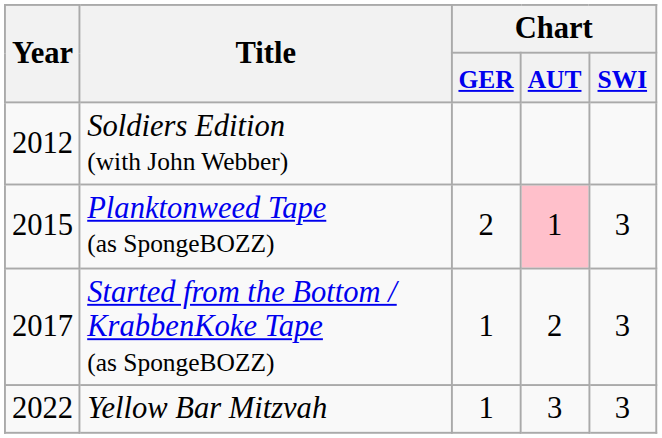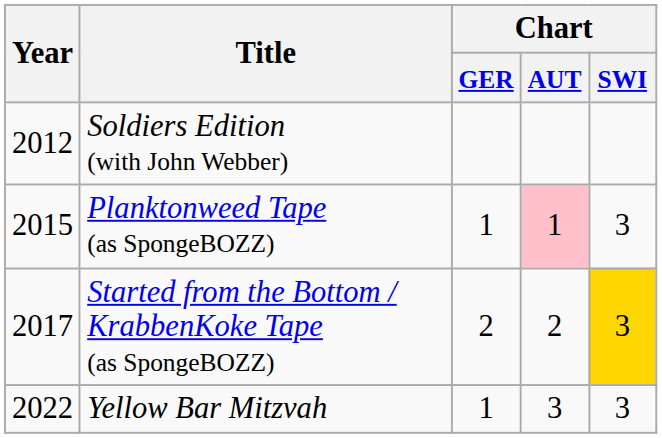Planktonweed Tape (as SpongeBOZZ) | Chart / GER: 2 -> 1
Started from the Bottom / KrabbenKoke Tape (as SpongeBOZZ) | Chart / GER: 1 -> 2
Started from the Bottom / KrabbenKoke Tape (as SpongeBOZZ) | Chart / SWI: no background -> gold background
